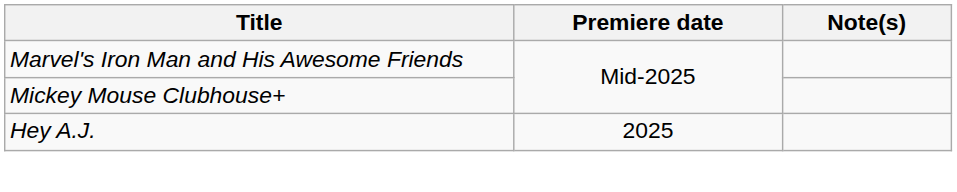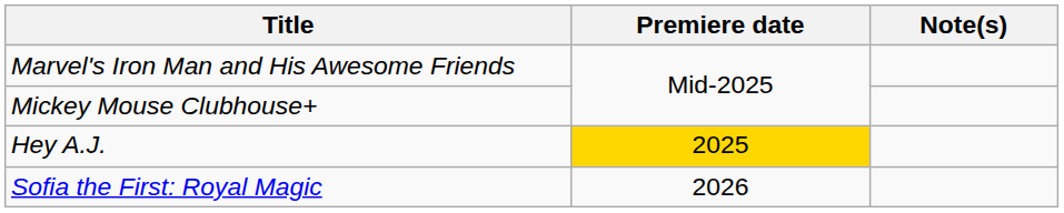Hey A.J. | Premiere date: no background -> gold background
+ row: Sofia the First: Royal Magic | 2026
